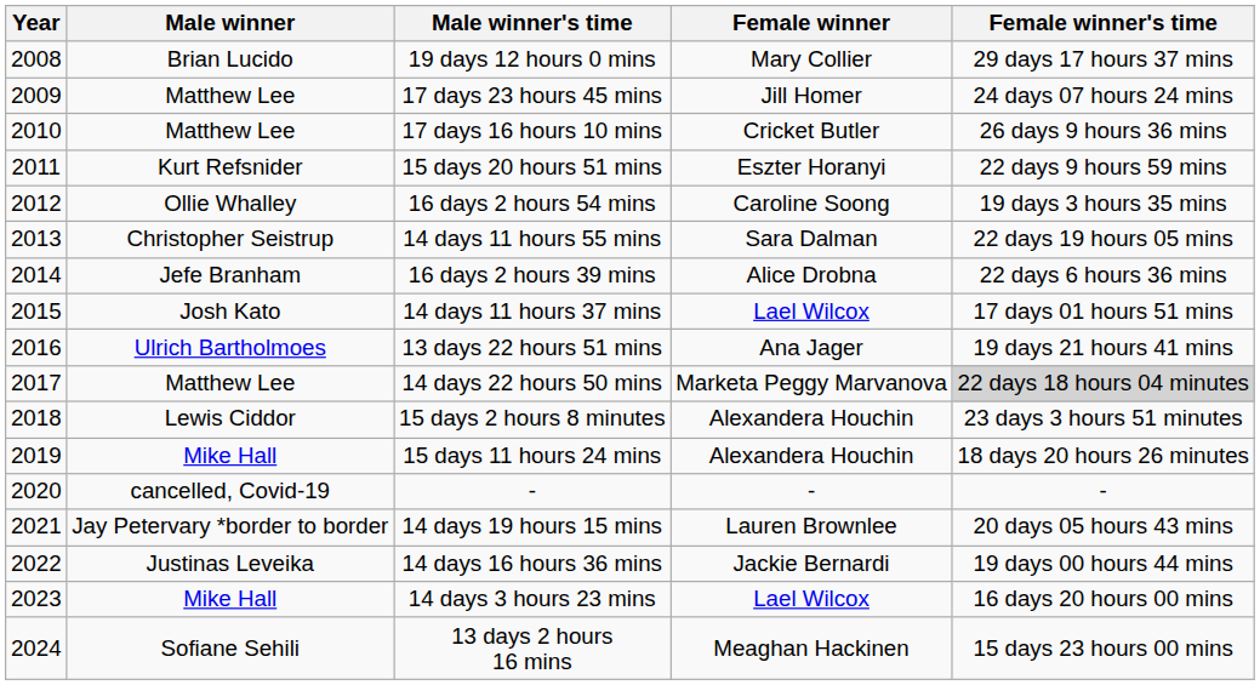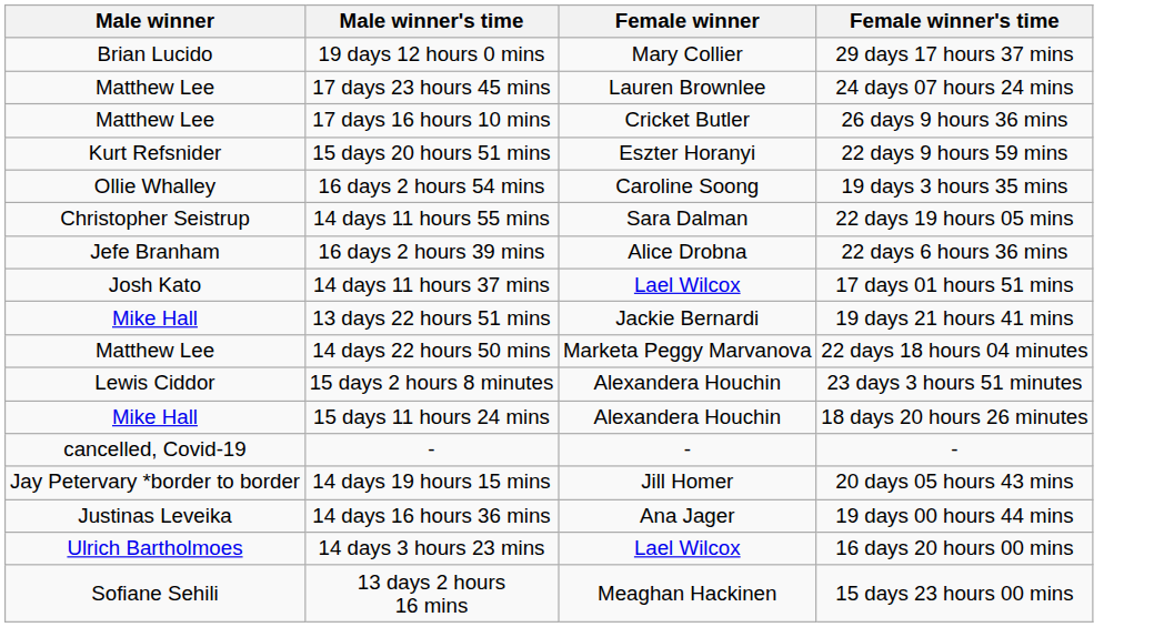- column: Year | 2008 | 2009 | 2010 | 2011 | 2012 | 2013 | 2014 | 2015 | 2016 | 2017 | 2018 | 2019 | 2020 | 2021 | 2022 | 2023 | 2024
17 days 23 hours 45 mins | Female winner: Jill Homer -> Lauren Brownlee
13 days 22 hours 51 mins | Male winner: Ulrich Bartholmoes -> Mike Hall
13 days 22 hours 51 mins | Female winner: Ana Jager -> Jackie Bernardi
14 days 22 hours 50 mins | Female winner's time: lightgrey background -> no background
14 days 19 hours 15 mins | Female winner: Lauren Brownlee -> Jill Homer
14 days 16 hours 36 mins | Female winner: Jackie Bernardi -> Ana Jager
14 days 3 hours 23 mins | Male winner: Mike Hall -> Ulrich Bartholmoes
